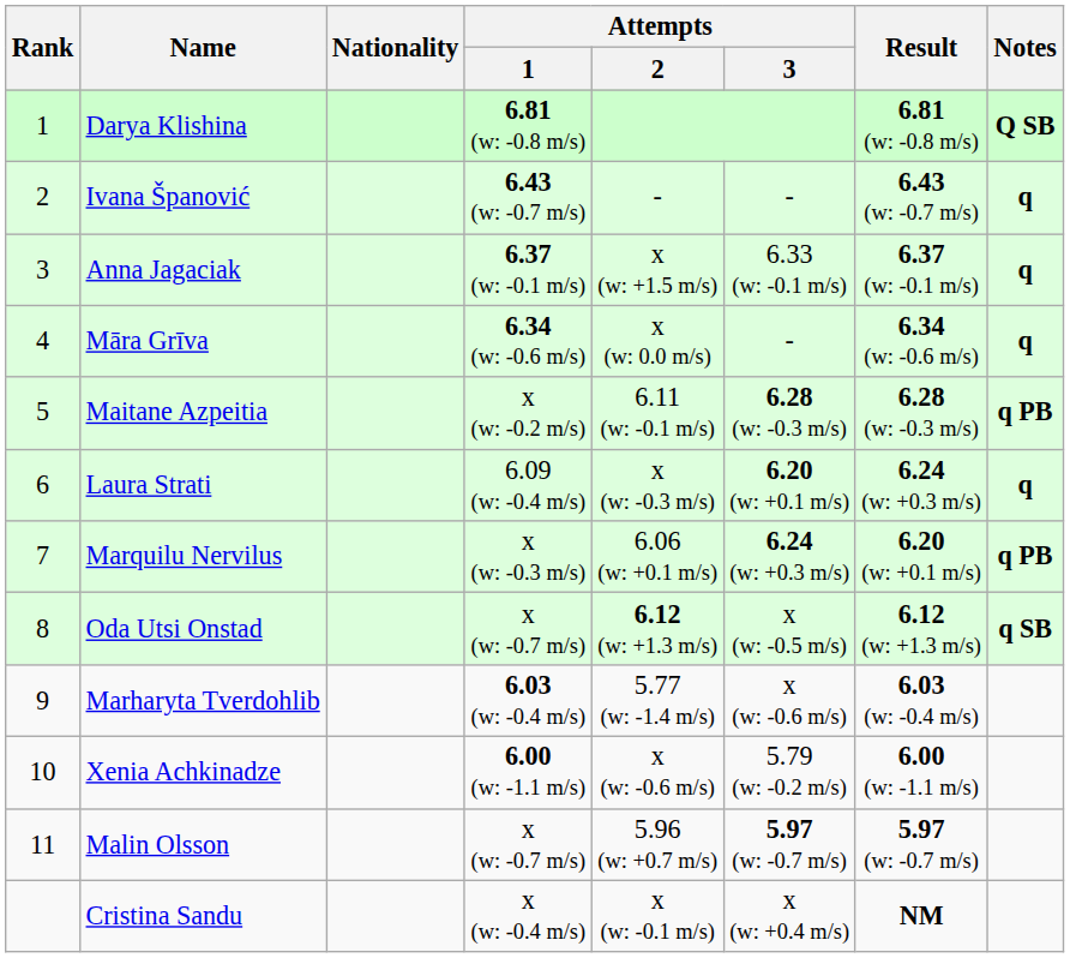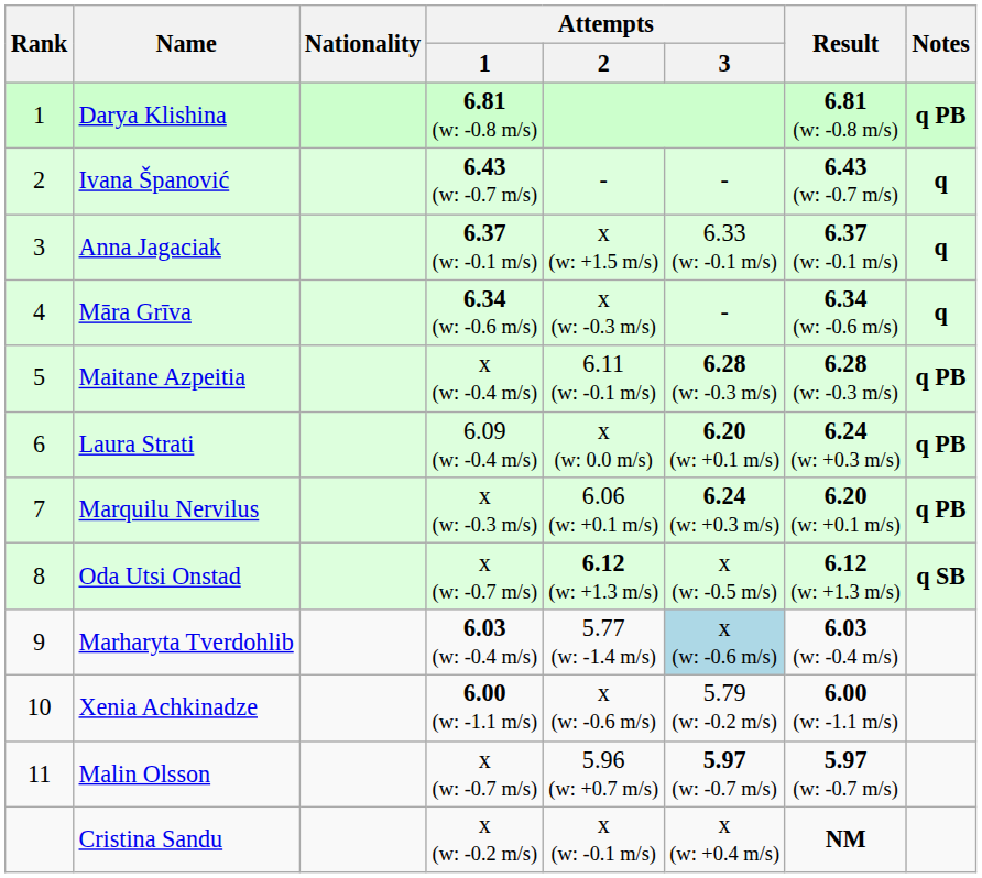Darya Klishina | Notes: Q SB -> q PB
Māra Grīva | Attempts / 2: x (w: 0.0 m/s) -> x (w: -0.3 m/s)
Maitane Azpeitia | Attempts / 1: x (w: -0.2 m/s) -> x (w: -0.4 m/s)
Laura Strati | Attempts / 2: x (w: -0.3 m/s) -> x (w: 0.0 m/s)
Laura Strati | Notes: q -> q PB
Marharyta Tverdohlib | Attempts / 3: no background -> lightblue background
Cristina Sandu | Attempts / 1: x (w: -0.4 m/s) -> x (w: -0.2 m/s)
